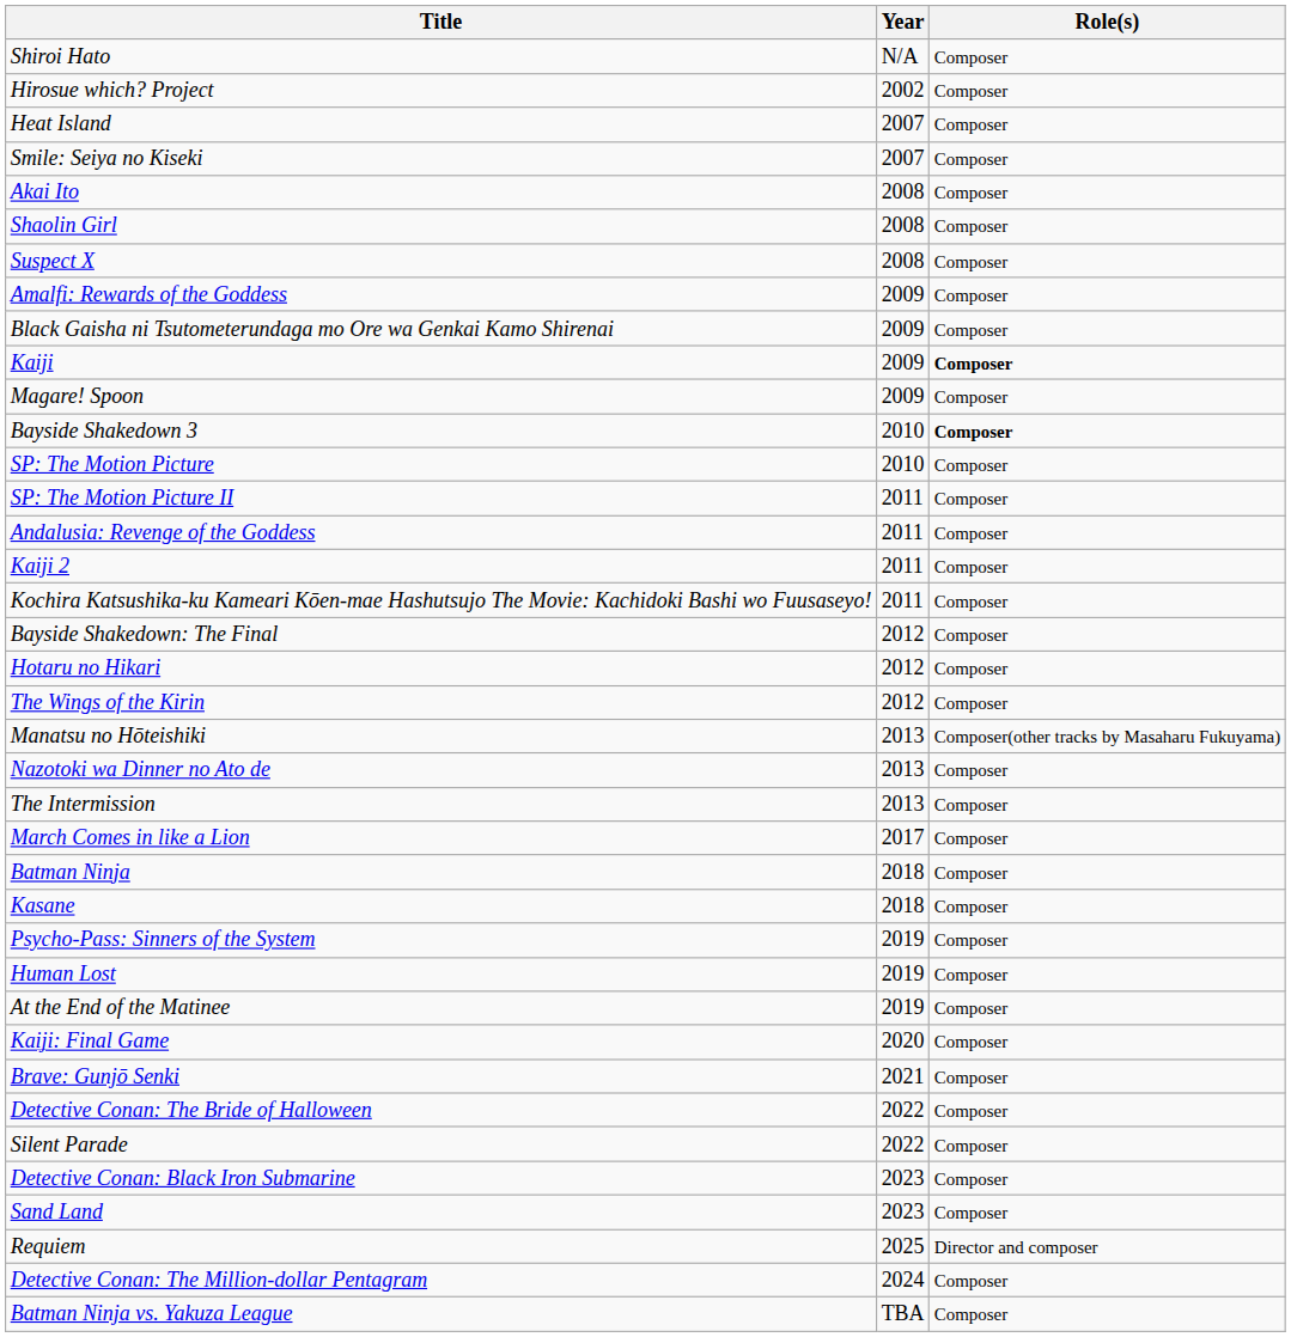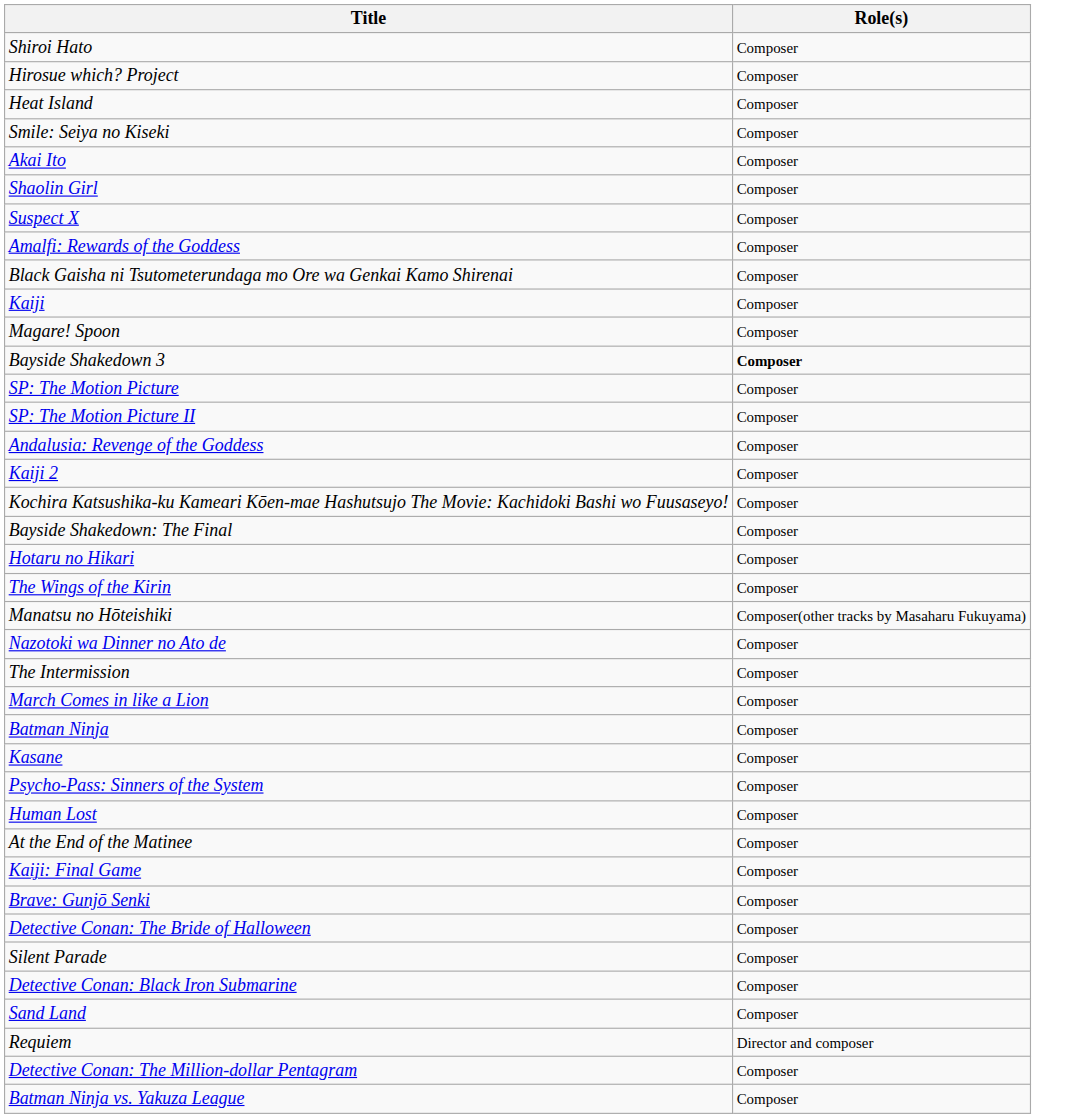- column: Year | N/A | 2002 | 2007 | 2007 | 2008 | 2008 | 2008 | 2009 | 2009 | 2009 | 2009 | 2010 | 2010 | 2011 | 2011 | 2011 | 2011 | 2012 | 2012 | 2012 | 2013 | 2013 | 2013 | 2017 | 2018 | 2018 | 2019 | 2019 | 2019 | 2020 | 2021 | 2022 | 2022 | 2023 | 2023 | 2025 | 2024 | TBA
Kaiji | Role(s): bold -> normal
